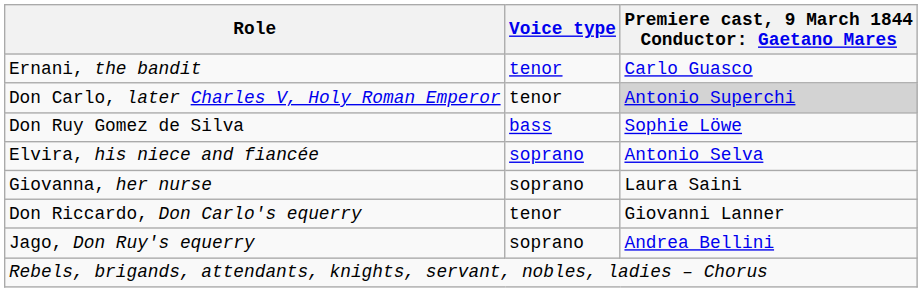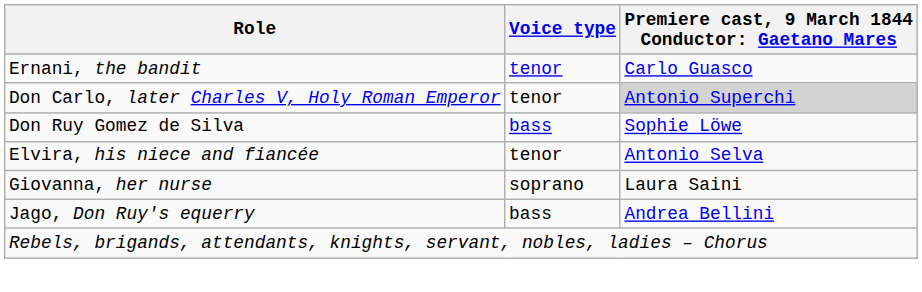Elvira, his niece and fiancée | Voice type: soprano -> tenor
- row: Don Riccardo, Don Carlo's equerry | tenor | Giovanni Lanner
Jago, Don Ruy's equerry | Voice type: soprano -> bass
